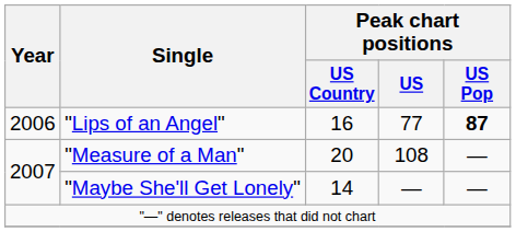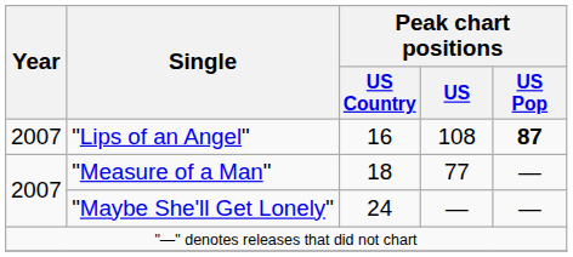"Lips of an Angel" | Year: 2006 -> 2007
"Lips of an Angel" | Peak chart positions / US: 77 -> 108
"Measure of a Man" | Peak chart positions / US Country: 20 -> 18
"Measure of a Man" | Peak chart positions / US: 108 -> 77
"Maybe She'll Get Lonely" | Peak chart positions / US Country: 14 -> 24
